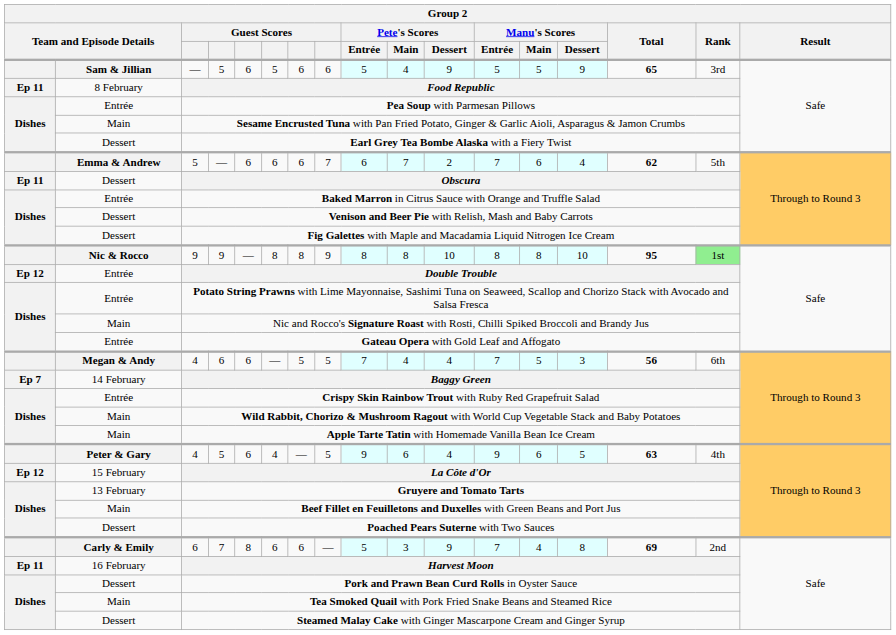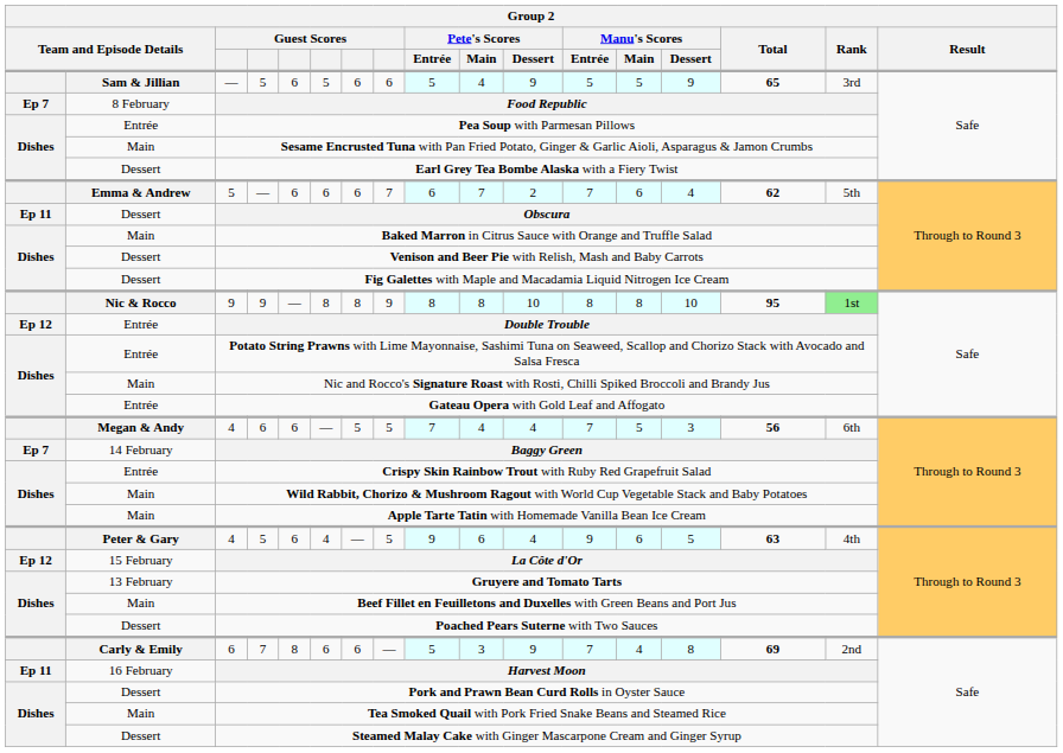Food Republic | column 1: Ep 11 -> Ep 7
Baked Marron in Citrus Sauce with Orange and Truffle Salad | column 2: Entrée -> Main
